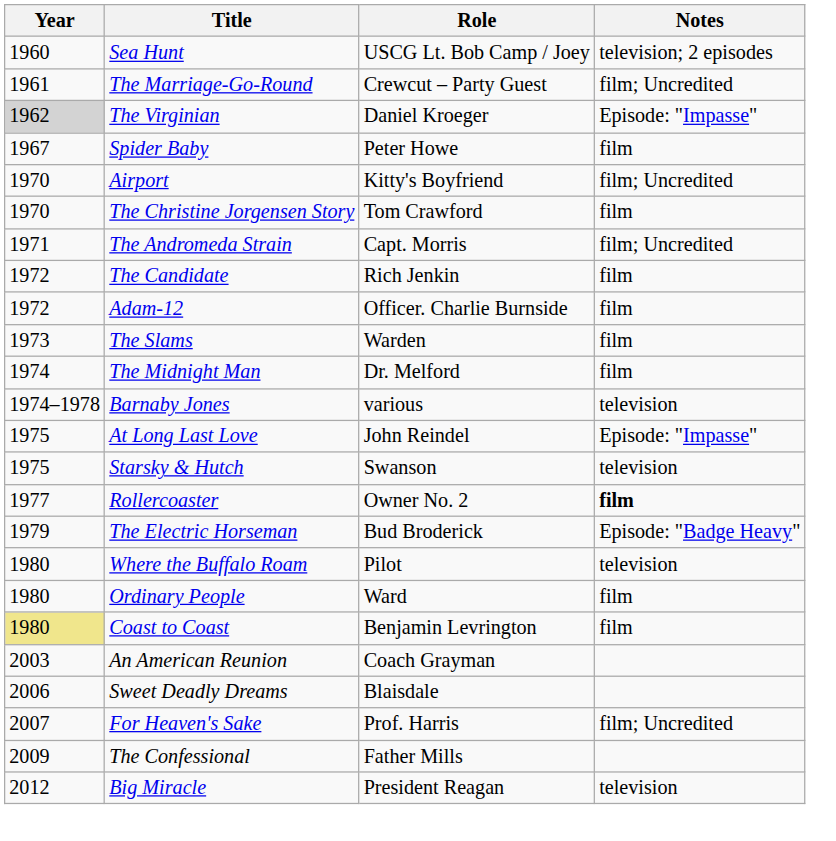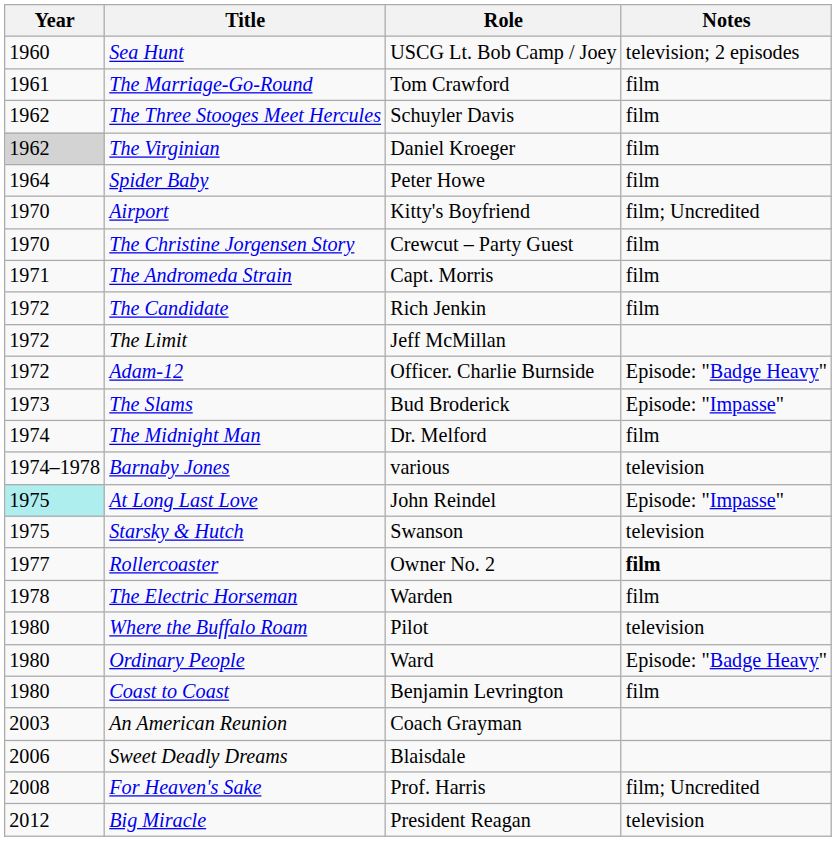The Marriage-Go-Round | Role: Crewcut – Party Guest -> Tom Crawford
The Marriage-Go-Round | Notes: film; Uncredited -> film
+ row: 1962 | The Three Stooges Meet Hercules | Schuyler Davis | film
The Virginian | Notes: Episode: "Impasse" -> film
Spider Baby | Year: 1967 -> 1964
The Christine Jorgensen Story | Role: Tom Crawford -> Crewcut – Party Guest
The Andromeda Strain | Notes: film; Uncredited -> film
+ row: 1972 | The Limit | Jeff McMillan
Adam-12 | Notes: film -> Episode: "Badge Heavy"
The Slams | Role: Warden -> Bud Broderick
The Slams | Notes: film -> Episode: "Impasse"
At Long Last Love | Year: no background -> paleturquoise background
The Electric Horseman | Year: 1979 -> 1978
The Electric Horseman | Role: Bud Broderick -> Warden
The Electric Horseman | Notes: Episode: "Badge Heavy" -> film
Ordinary People | Notes: film -> Episode: "Badge Heavy"
Coast to Coast | Year: khaki background -> no background
For Heaven's Sake | Year: 2007 -> 2008
- row: 2009 | The Confessional | Father Mills
